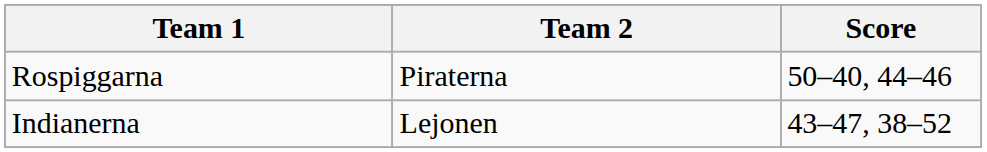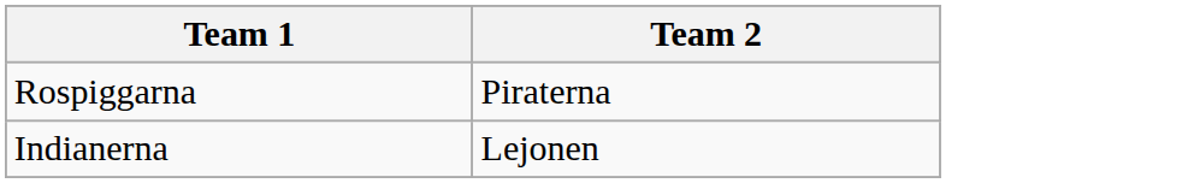- column: Score | 50–40, 44–46 | 43–47, 38–52
